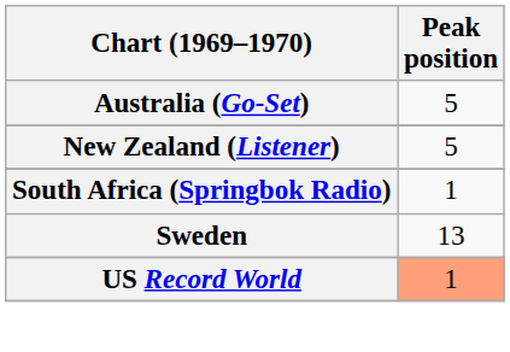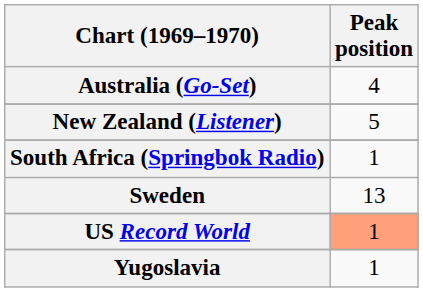Australia (Go-Set) | Peak position: 5 -> 4
+ row: Yugoslavia | 1
